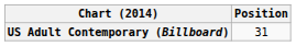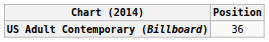US Adult Contemporary (Billboard) | Position: 31 -> 36
